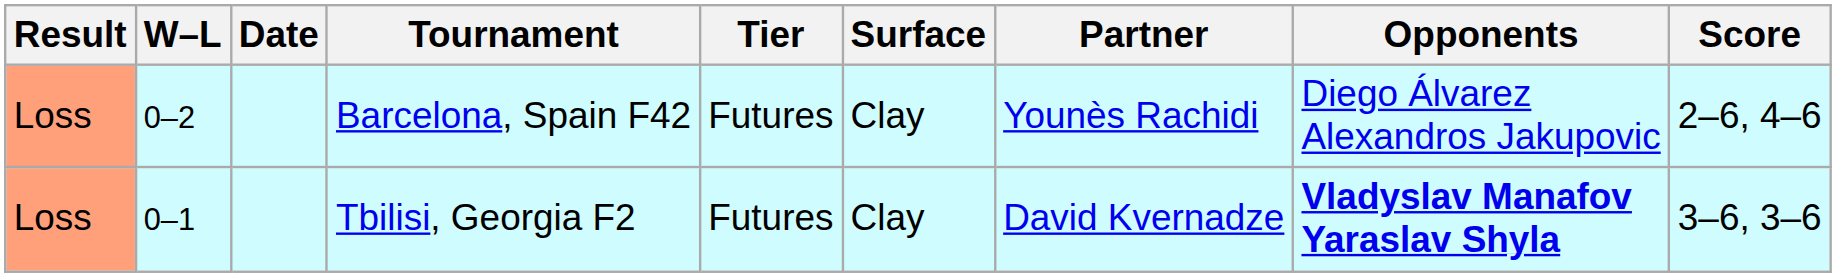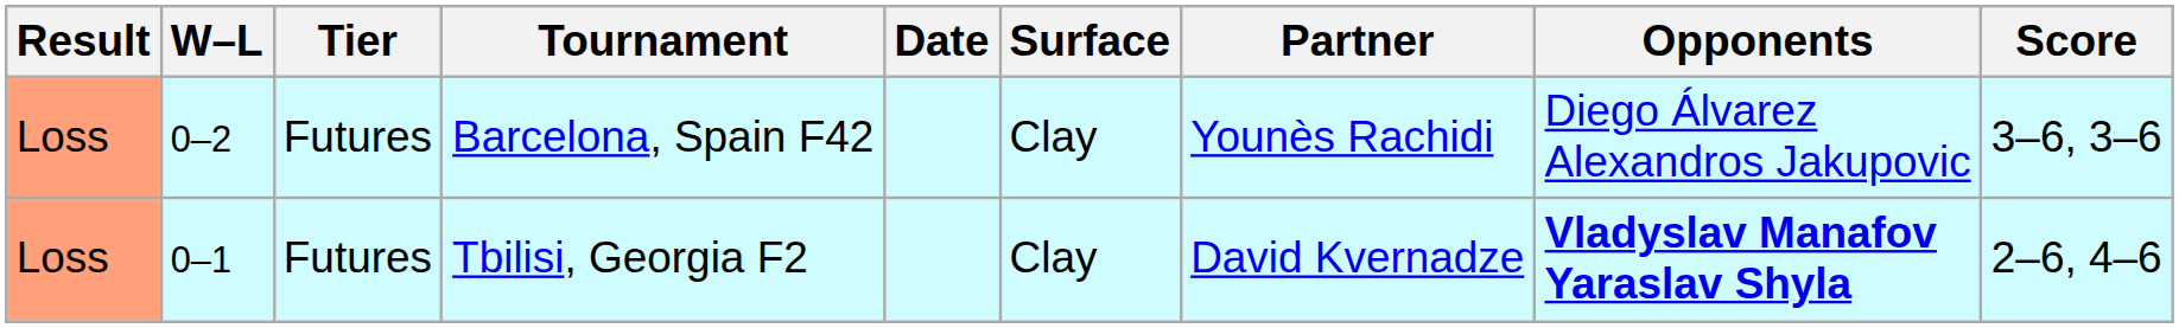columns swapped: Date <-> Tier
Barcelona, Spain F42 | Score: 2–6, 4–6 -> 3–6, 3–6
Tbilisi, Georgia F2 | Score: 3–6, 3–6 -> 2–6, 4–6
